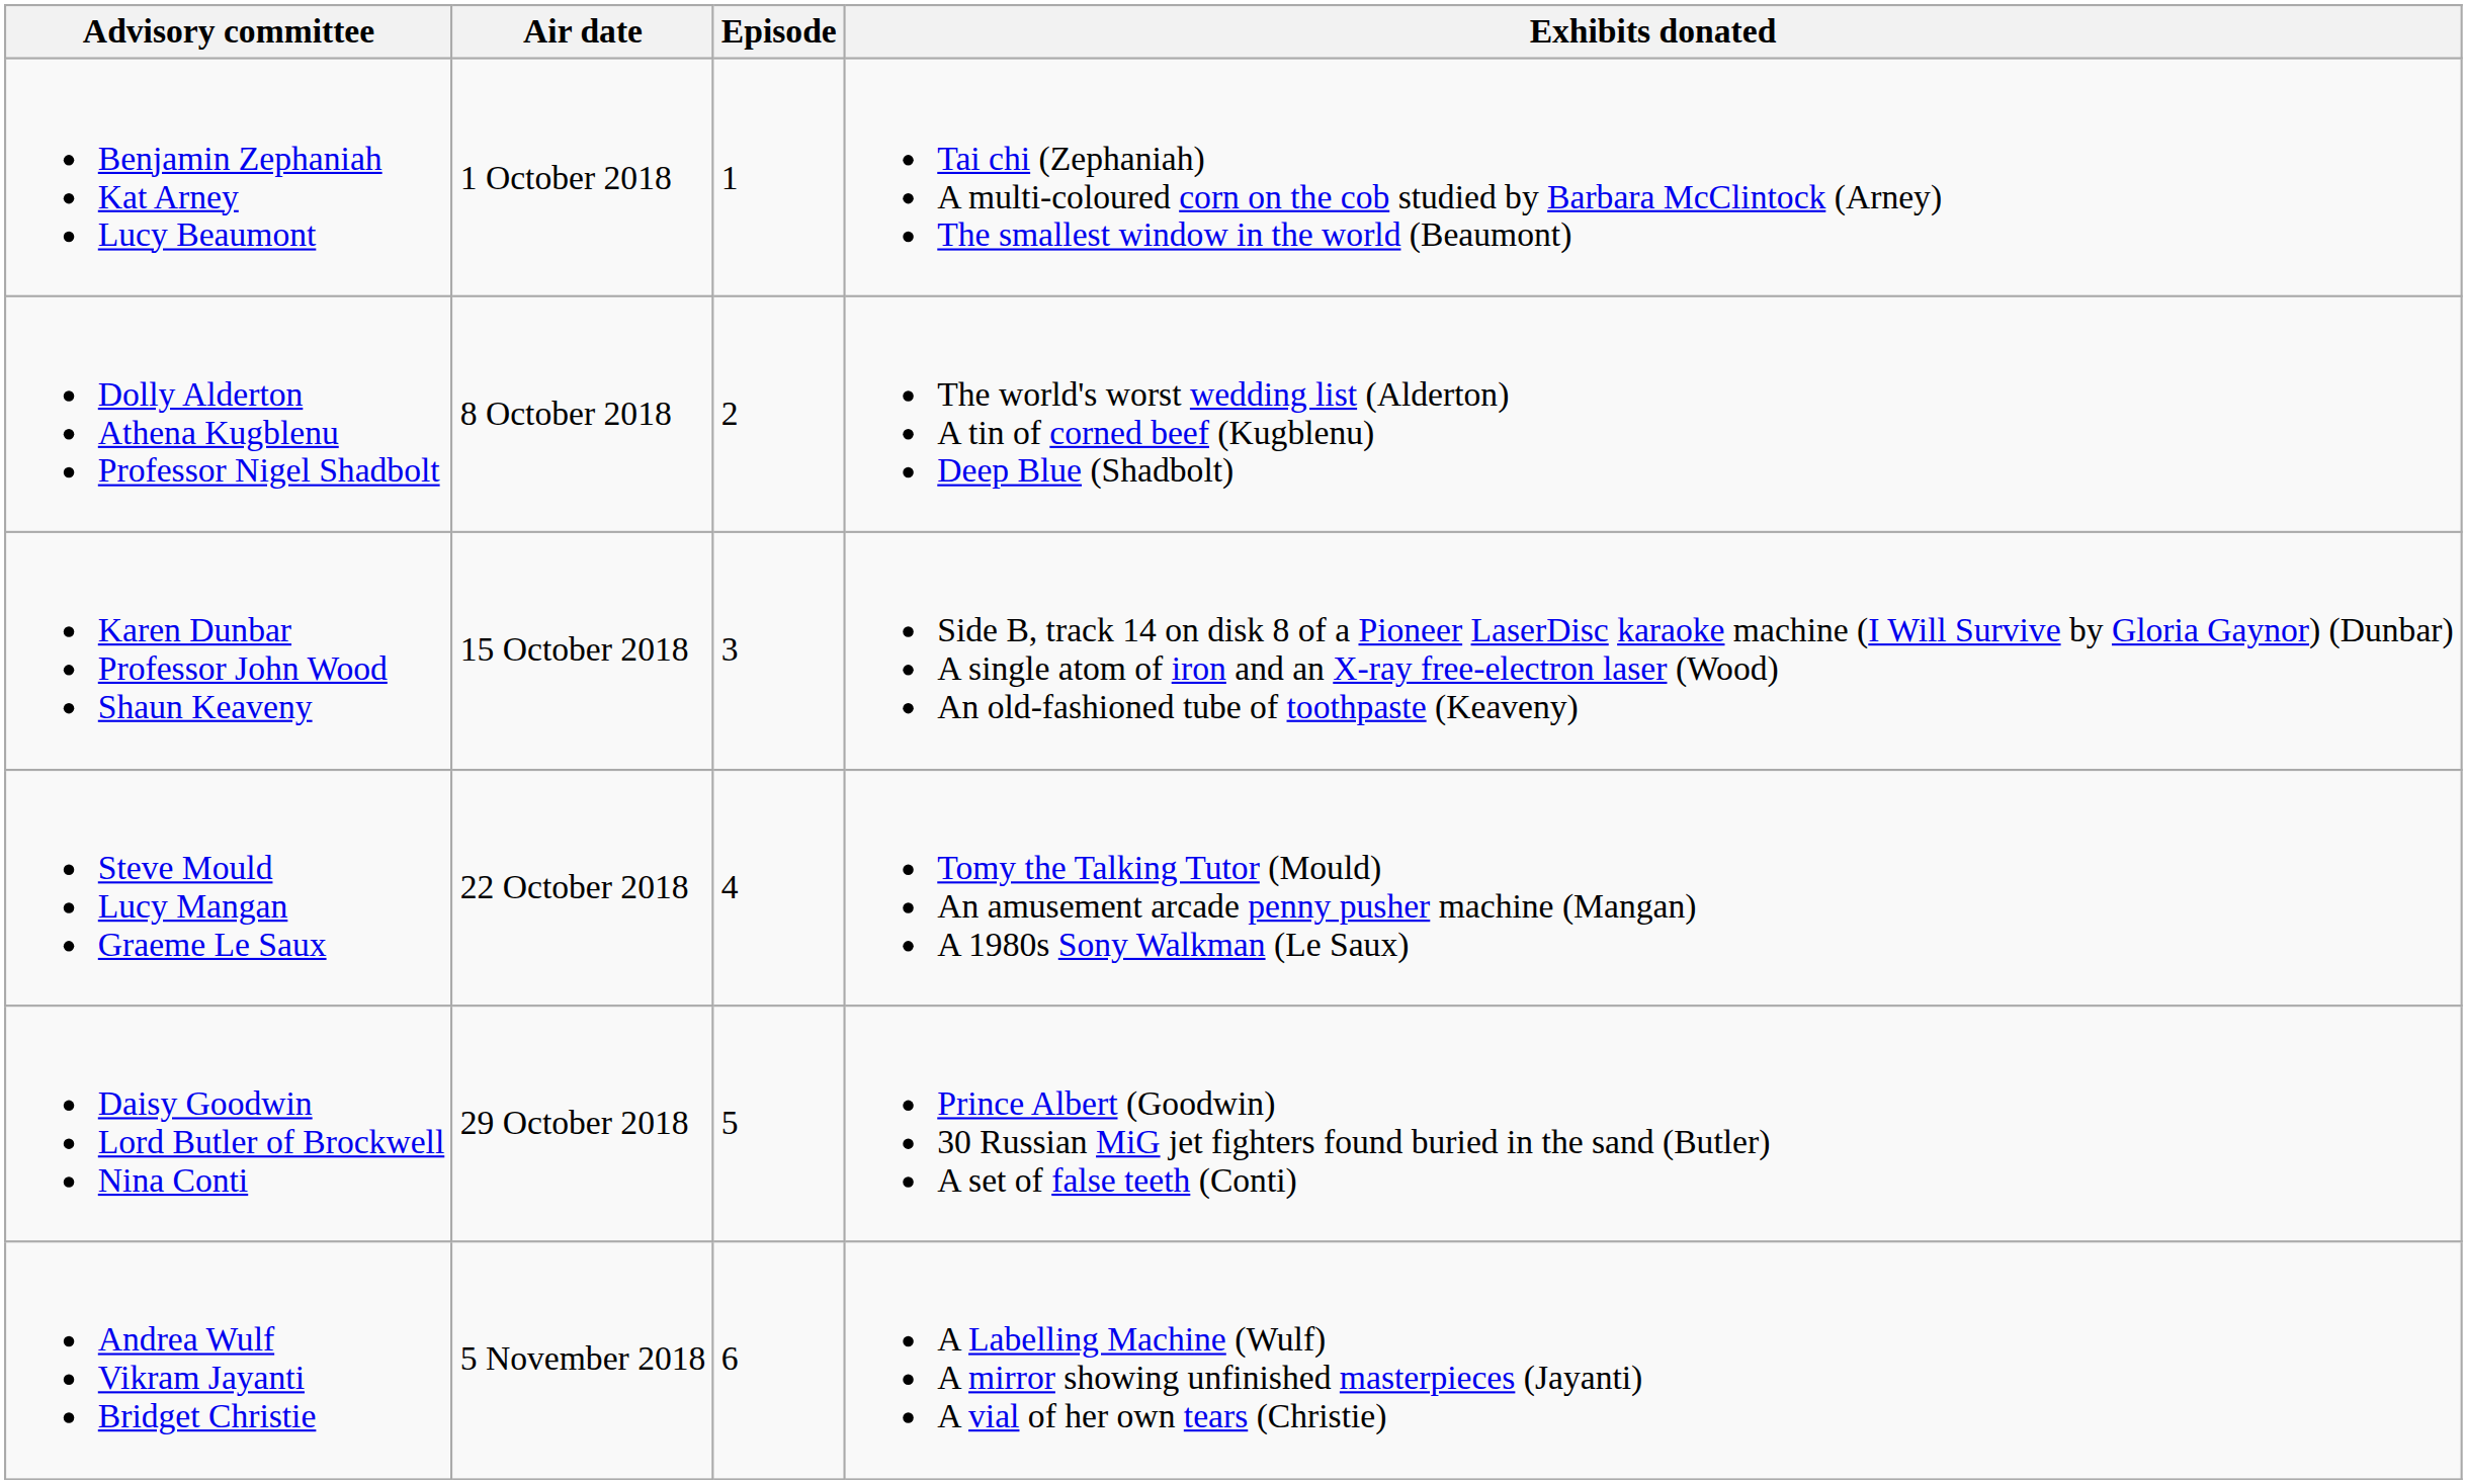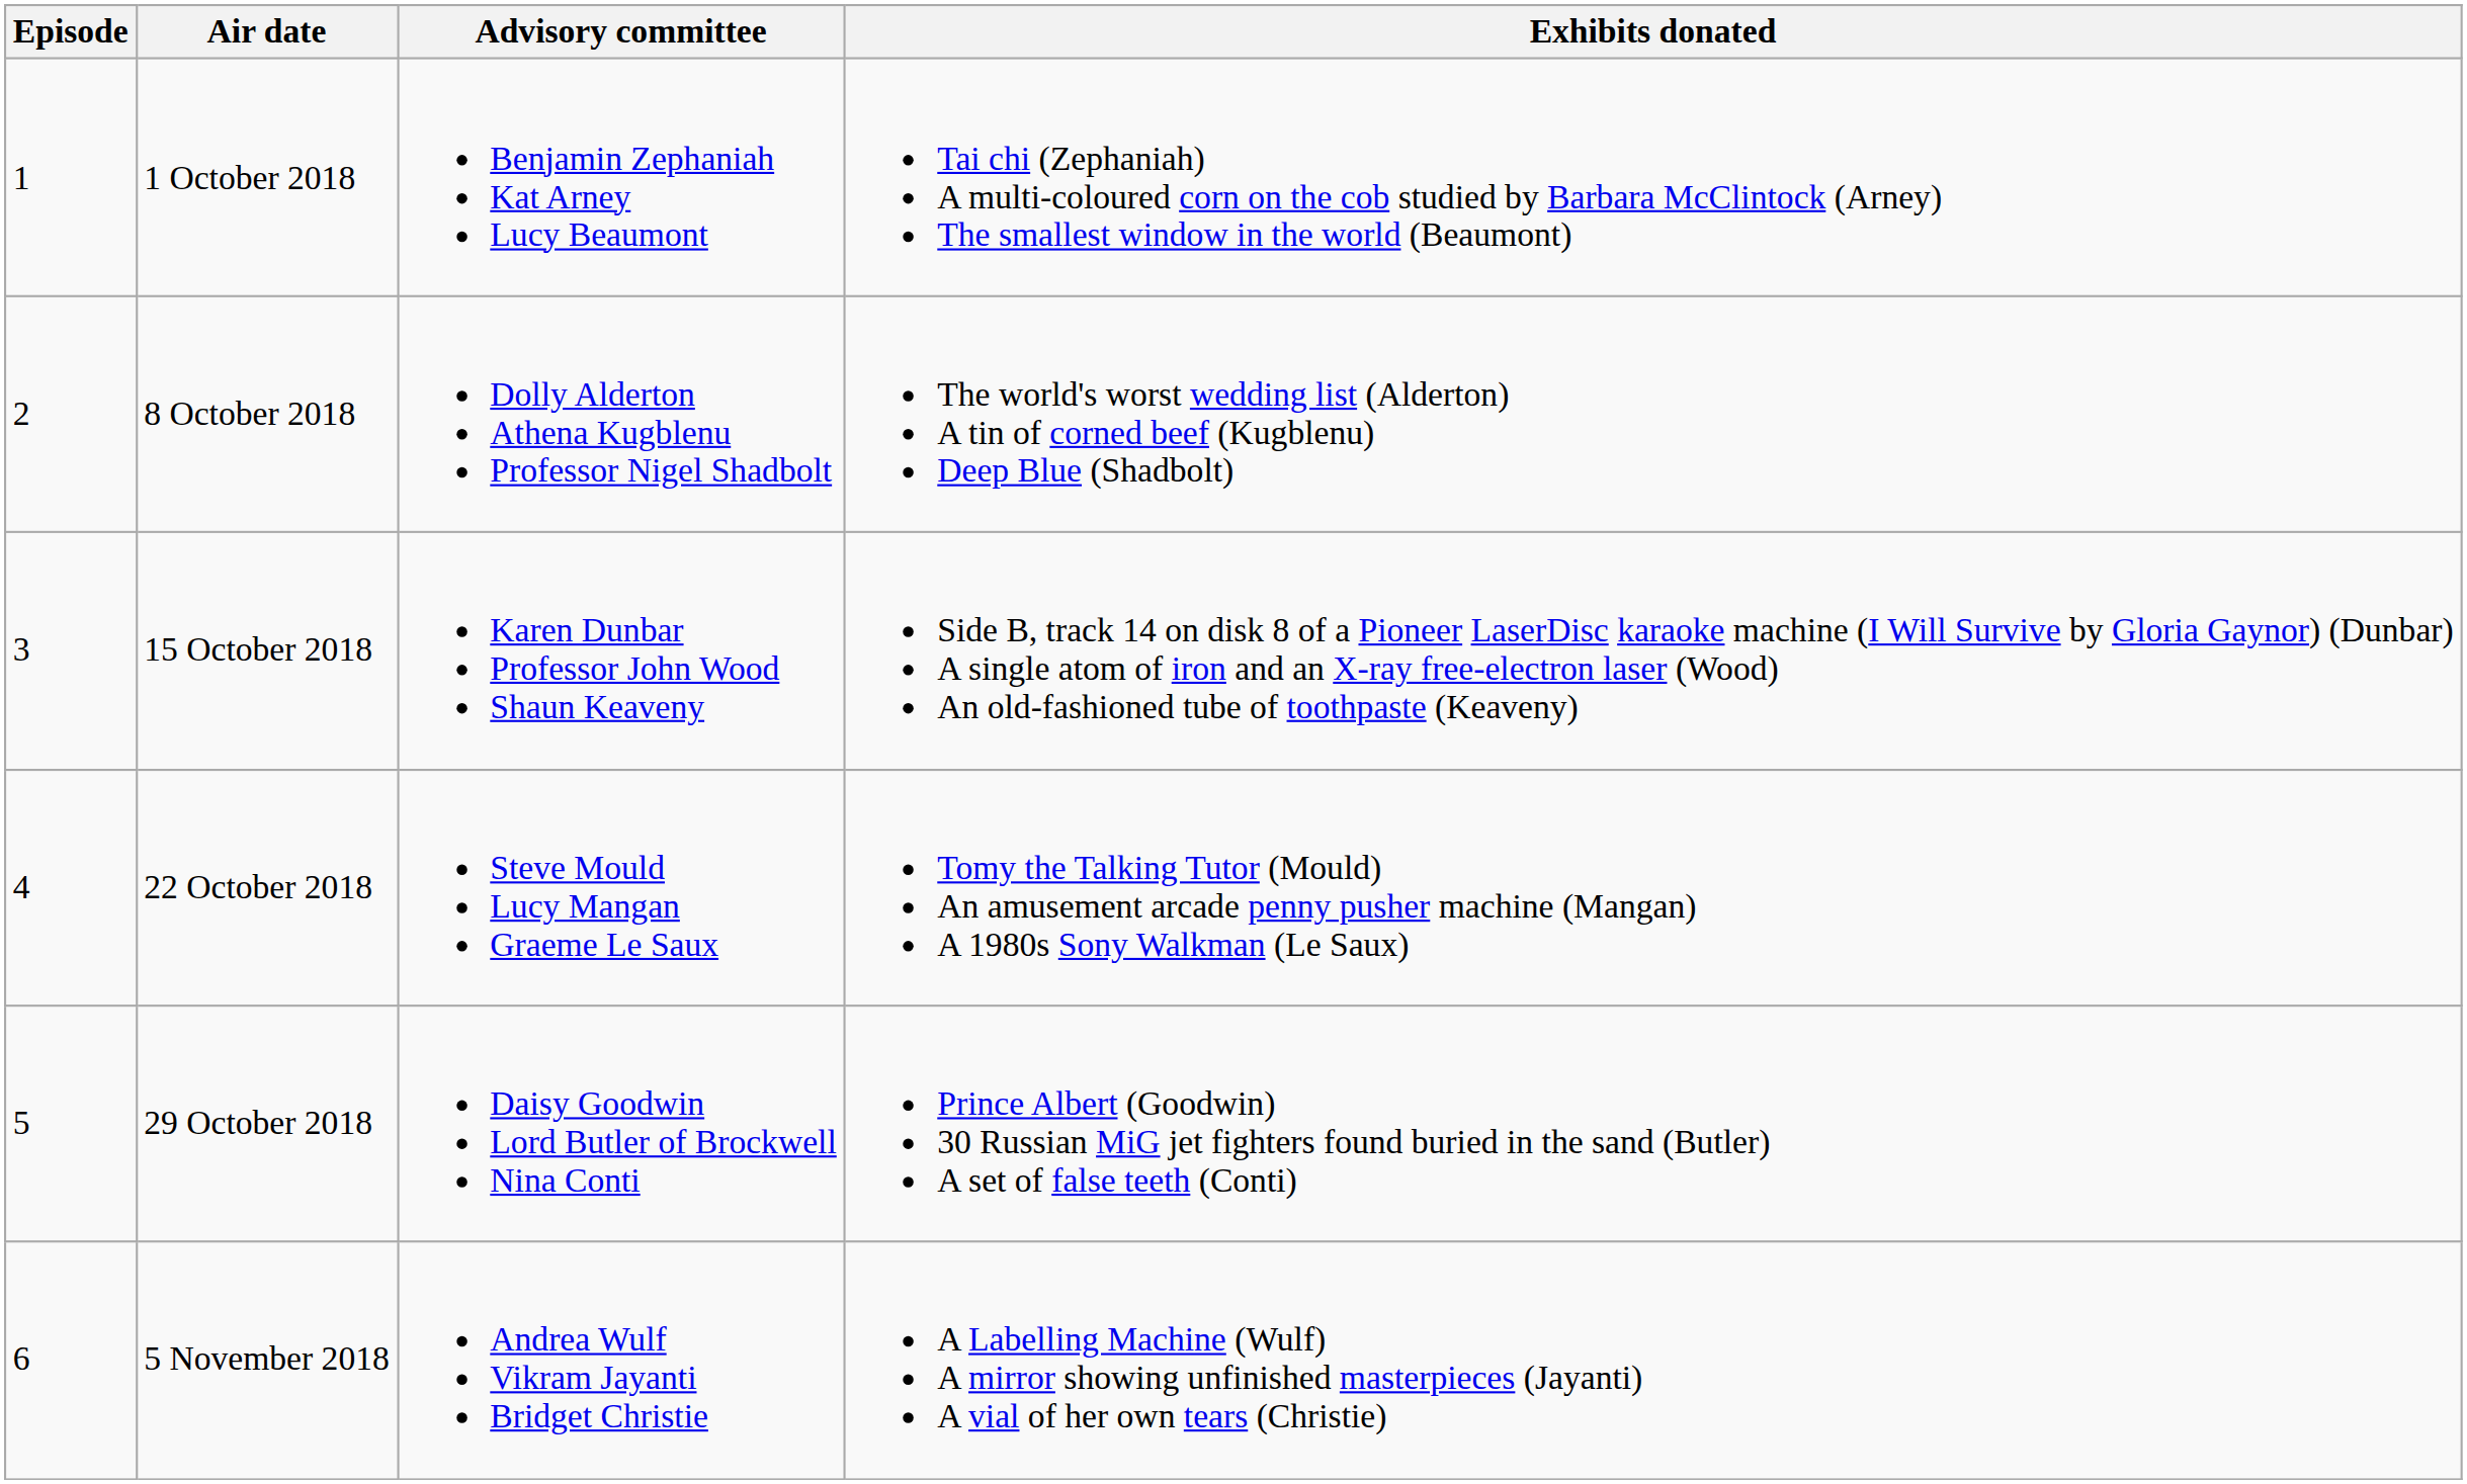columns swapped: Episode <-> Advisory committee
